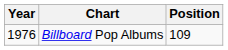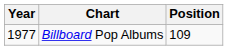Billboard Pop Albums | Year: 1976 -> 1977
